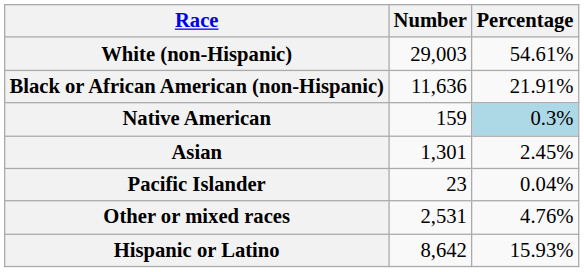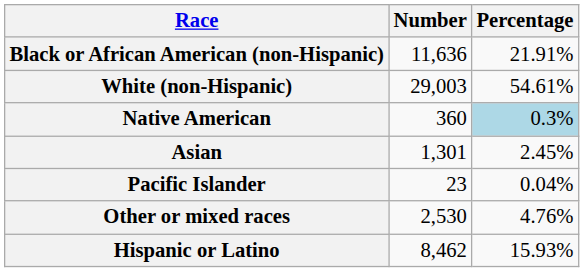rows swapped: White (non-Hispanic) <-> Black or African American (non-Hispanic)
Native American | Number: 159 -> 360
Other or mixed races | Number: 2,531 -> 2,530
Hispanic or Latino | Number: 8,642 -> 8,462
